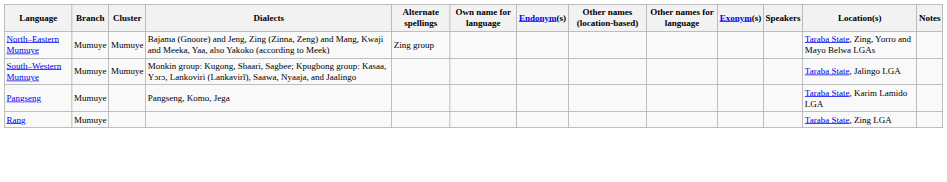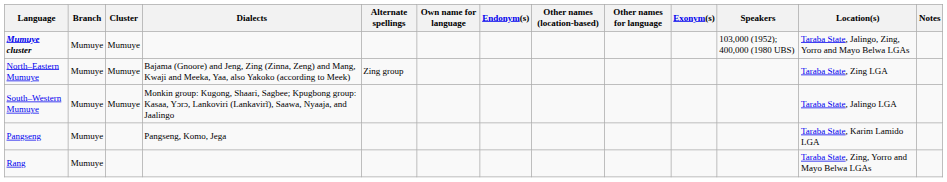+ row: Mumuye cluster | Mumuye | Mumuye | 103,000 (1952); 400,000 (1980 UBS) | Taraba State, Jalingo, Zing, Yorro and Mayo Belwa LGAs
North–Eastern Mumuye | Location(s): Taraba State, Zing, Yorro and Mayo Belwa LGAs -> Taraba State, Zing LGA
Rang | Location(s): Taraba State, Zing LGA -> Taraba State, Zing, Yorro and Mayo Belwa LGAs
